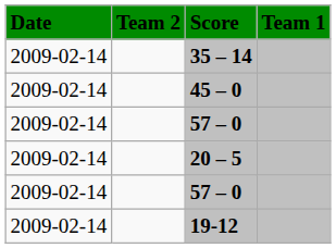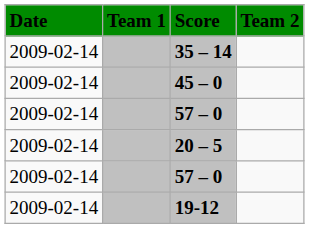columns swapped: Team 1 <-> Team 2
